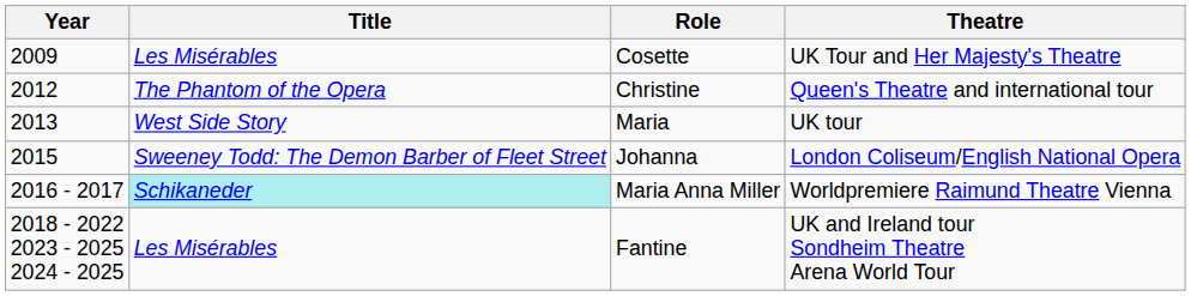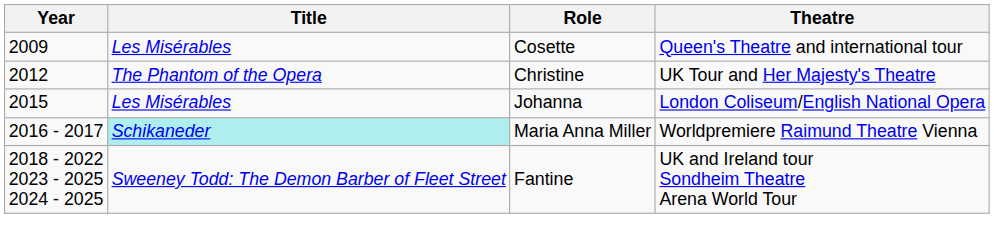Cosette | Theatre: UK Tour and Her Majesty's Theatre -> Queen's Theatre and international tour
Christine | Theatre: Queen's Theatre and international tour -> UK Tour and Her Majesty's Theatre
- row: 2013 | West Side Story | Maria | UK tour
Johanna | Title: Sweeney Todd: The Demon Barber of Fleet Street -> Les Misérables
Fantine | Title: Les Misérables -> Sweeney Todd: The Demon Barber of Fleet Street
